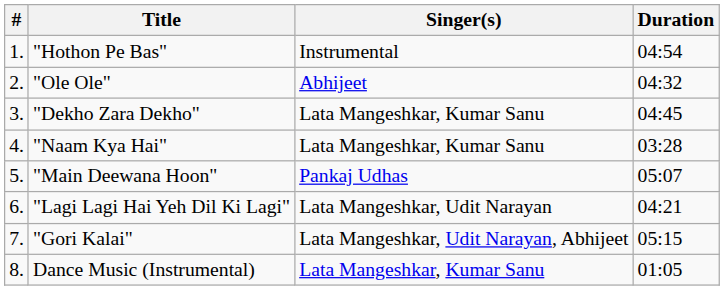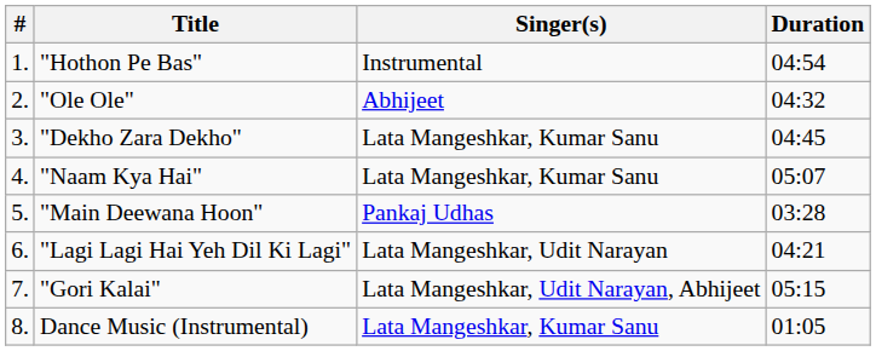"Naam Kya Hai" | Duration: 03:28 -> 05:07
"Main Deewana Hoon" | Duration: 05:07 -> 03:28
